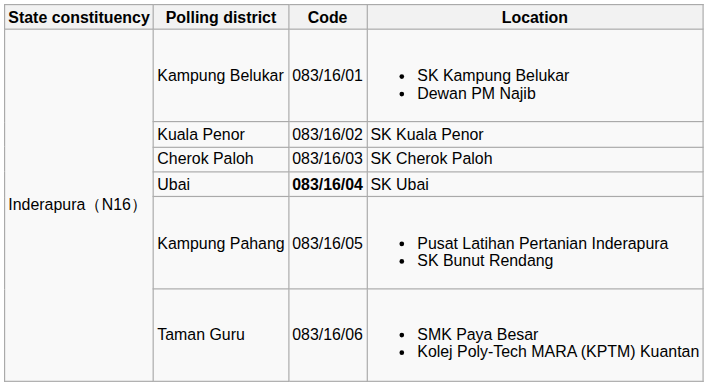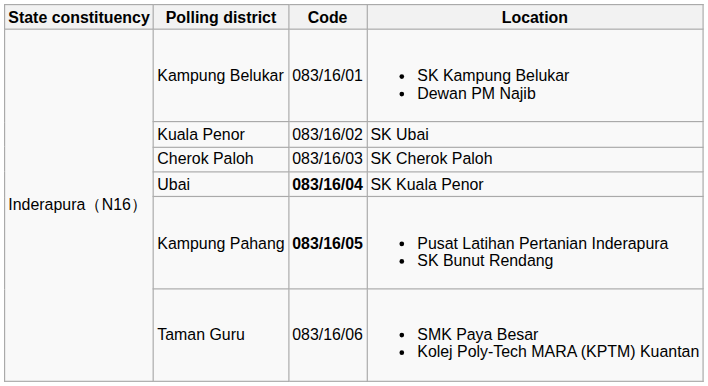Kuala Penor | Location: SK Kuala Penor -> SK Ubai
Ubai | Location: SK Ubai -> SK Kuala Penor
Kampung Pahang | Code: normal -> bold
